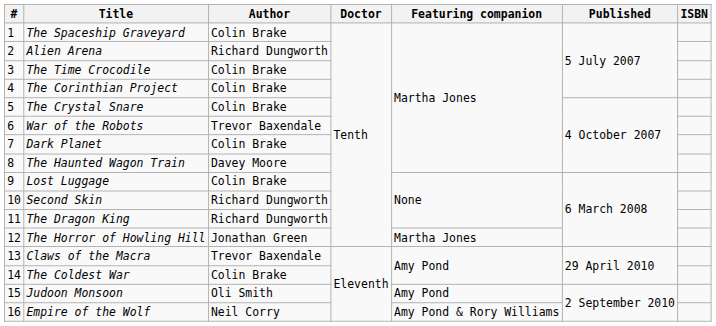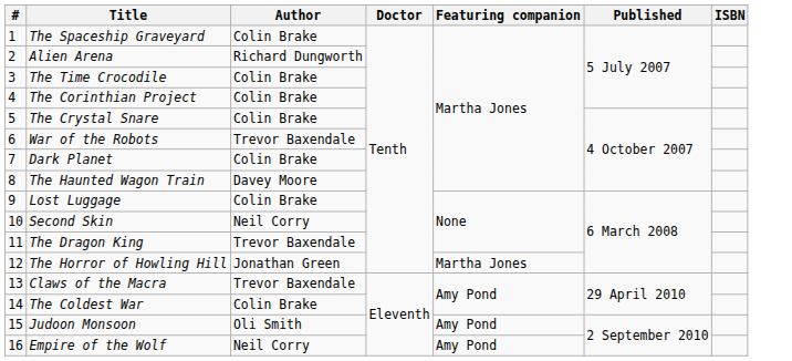Second Skin | Author: Richard Dungworth -> Neil Corry
The Dragon King | Author: Richard Dungworth -> Trevor Baxendale
Empire of the Wolf | Featuring companion: Amy Pond & Rory Williams -> Amy Pond
